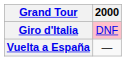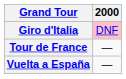+ row: Tour de France | —
